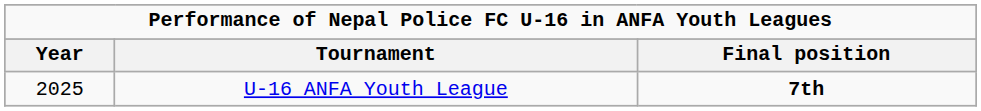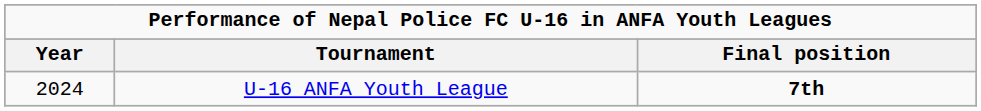U-16 ANFA Youth League | Year: 2025 -> 2024
